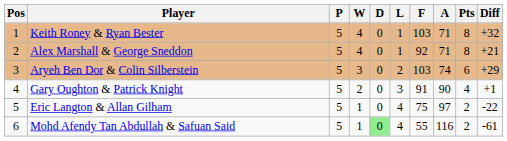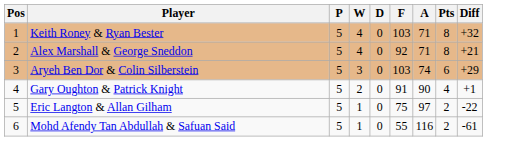- column: L | 1 | 1 | 2 | 3 | 4 | 4
Mohd Afendy Tan Abdullah & Safuan Said | D: lightgreen background -> no background
